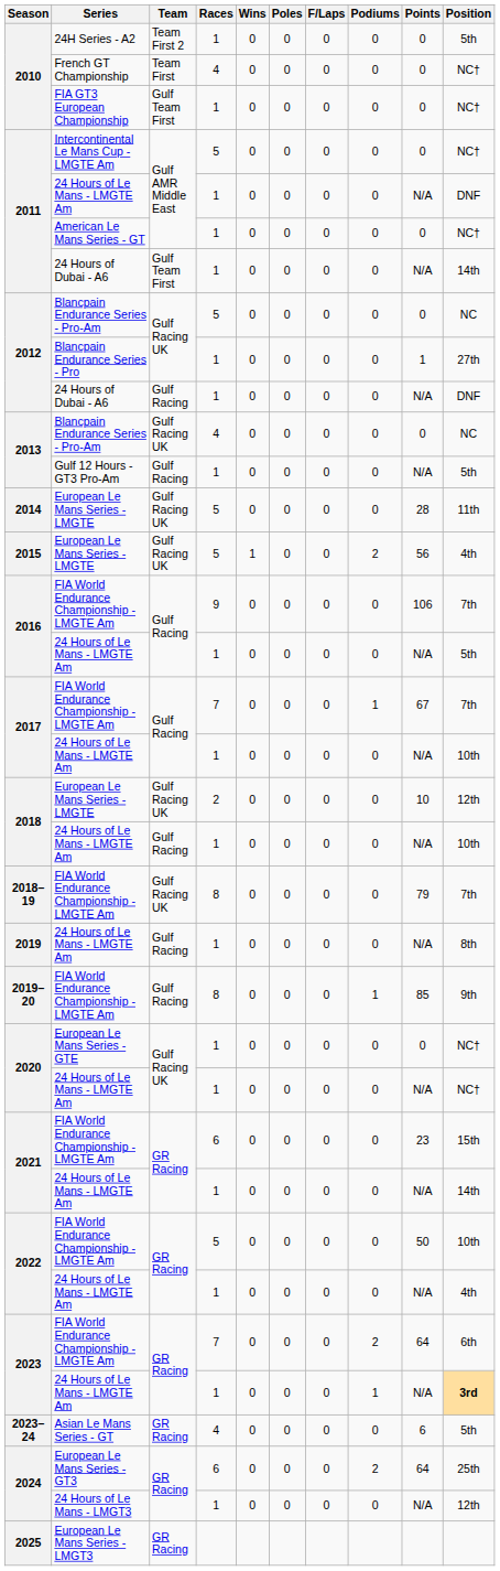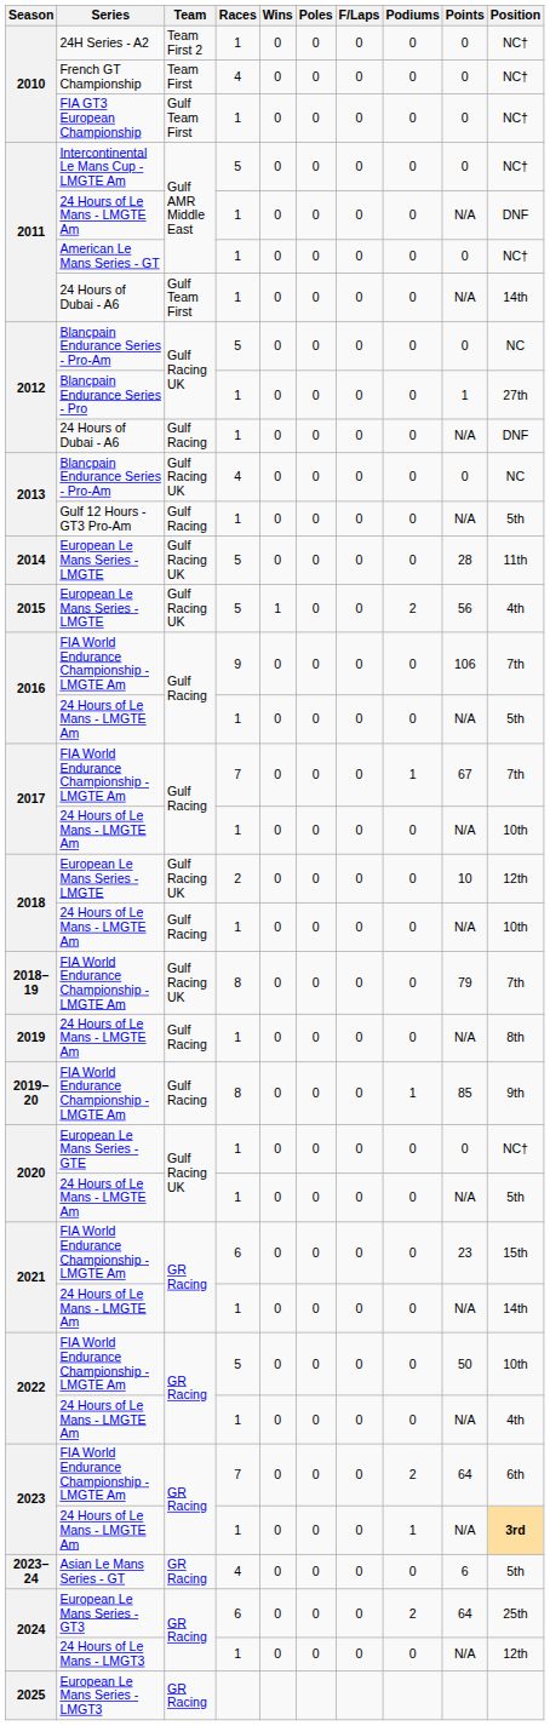2010 / 24H Series - A2 | Position: 5th -> NC†
2020 / 24 Hours of Le Mans - LMGTE Am | Position: NC† -> 5th
